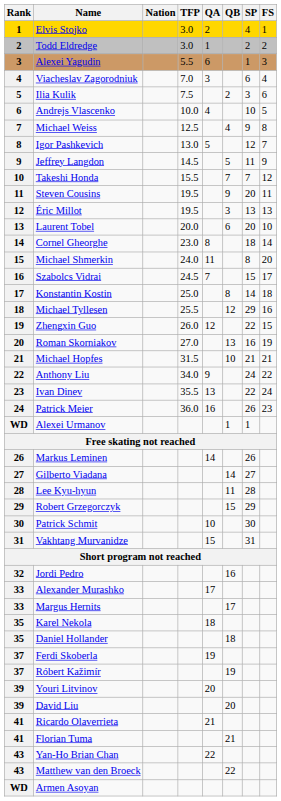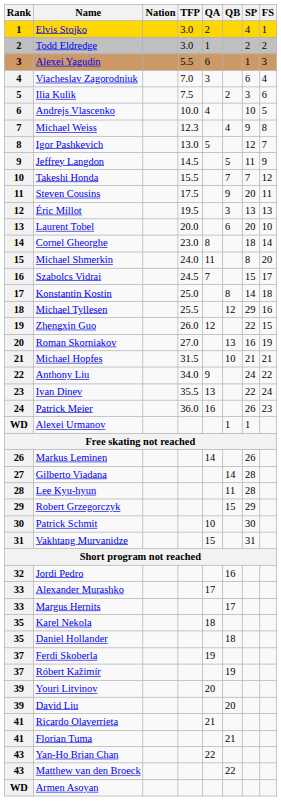Michael Weiss | TFP: 12.5 -> 12.3
Steven Cousins | TFP: 19.5 -> 17.5
Gilberto Viadana | SP: 27 -> 28
